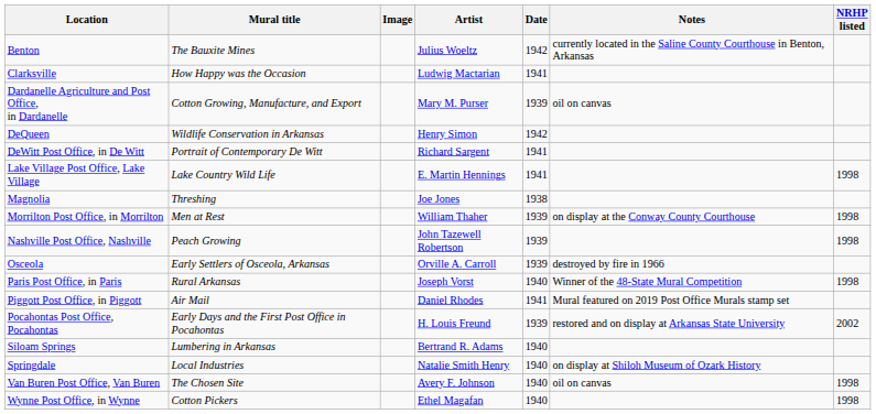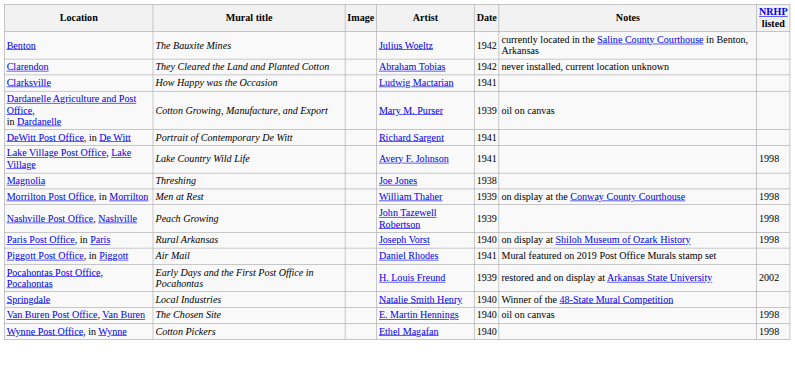+ row: Clarendon | They Cleared the Land and Planted Cotton | Abraham Tobias | 1942 | never installed, current location unknown
- row: DeQueen | Wildlife Conservation in Arkansas | Henry Simon | 1942
Lake Village Post Office, Lake Village | Artist: E. Martin Hennings -> Avery F. Johnson
- row: Osceola | Early Settlers of Osceola, Arkansas | Orville A. Carroll | 1939 | destroyed by fire in 1966
Paris Post Office, in Paris | Notes: Winner of the 48-State Mural Competition -> on display at Shiloh Museum of Ozark History
- row: Siloam Springs | Lumbering in Arkansas | Bertrand R. Adams | 1940
Springdale | Notes: on display at Shiloh Museum of Ozark History -> Winner of the 48-State Mural Competition
Van Buren Post Office, Van Buren | Artist: Avery F. Johnson -> E. Martin Hennings
